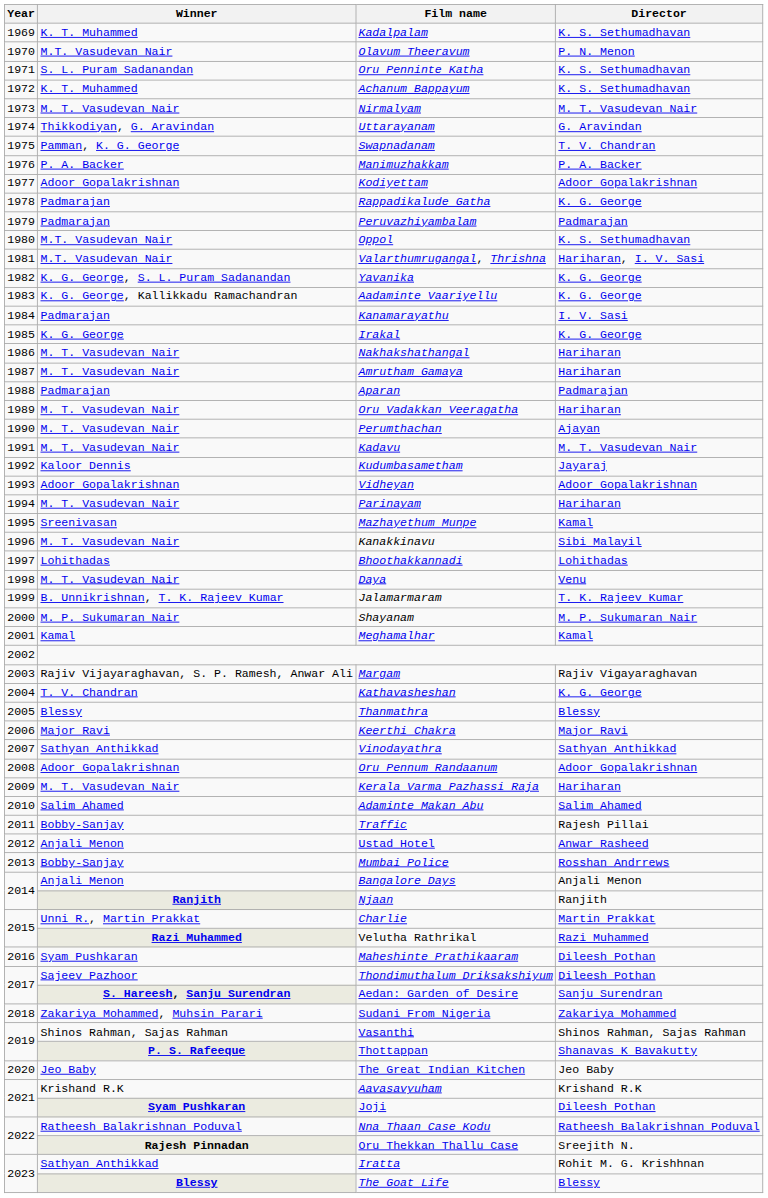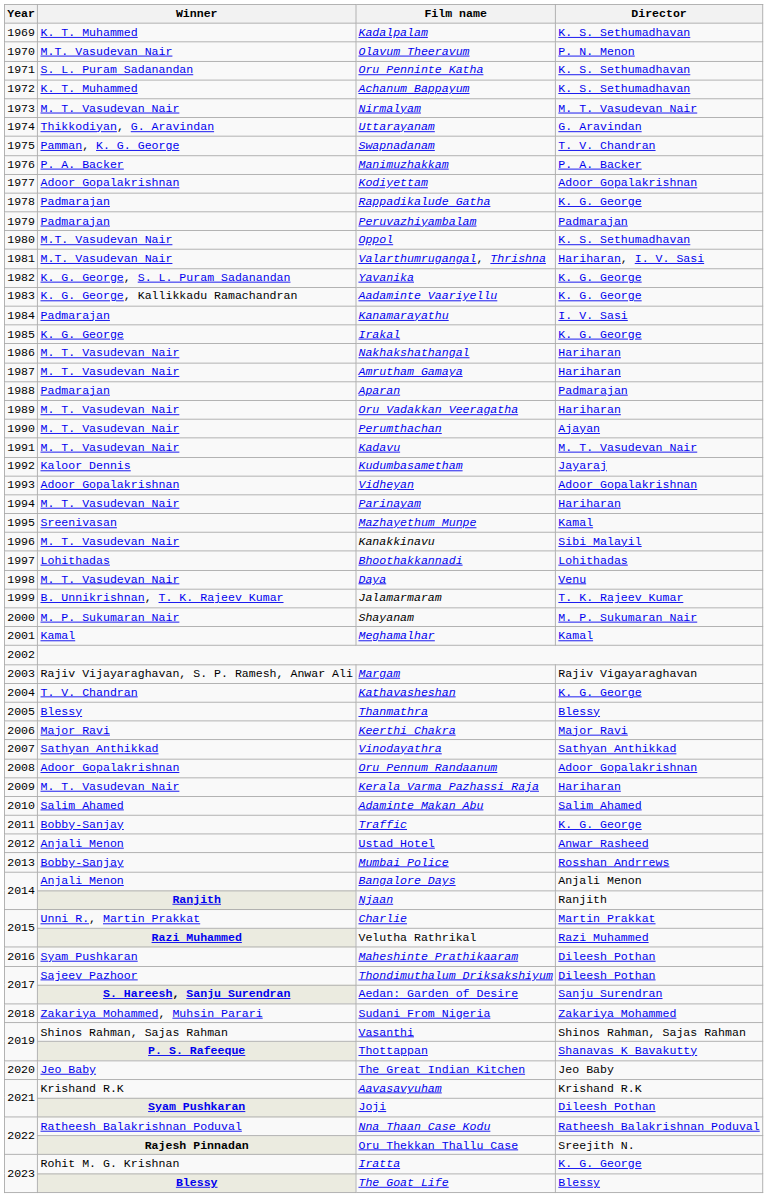Traffic | Director: Rajesh Pillai -> K. G. George
Iratta | Winner: Sathyan Anthikkad -> Rohit M. G. Krishnan
Iratta | Director: Rohit M. G. Krishhnan -> K. G. George
